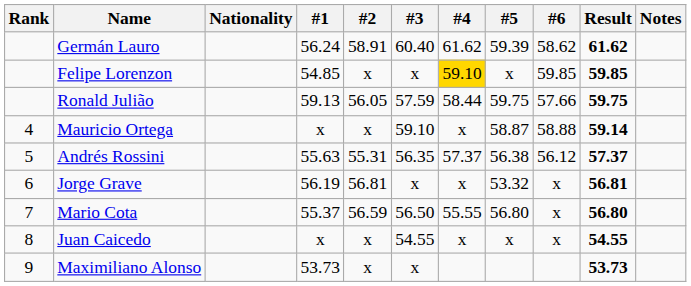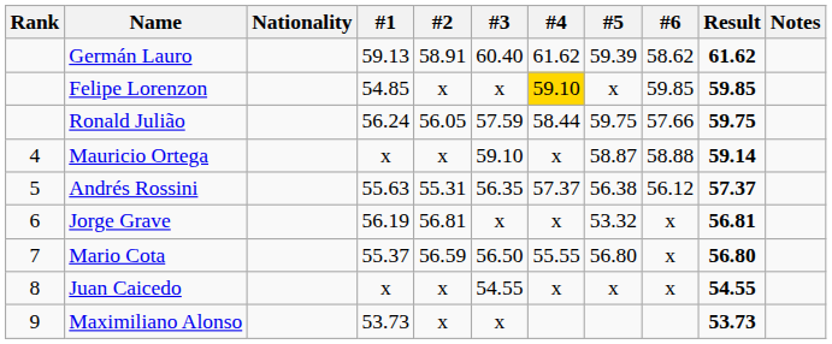Germán Lauro | #1: 56.24 -> 59.13
Ronald Julião | #1: 59.13 -> 56.24
